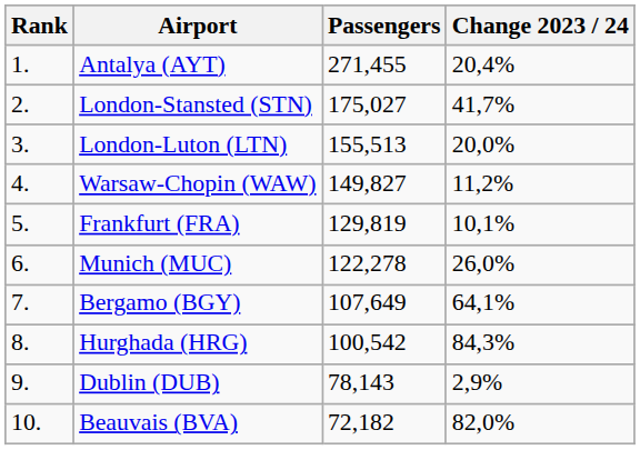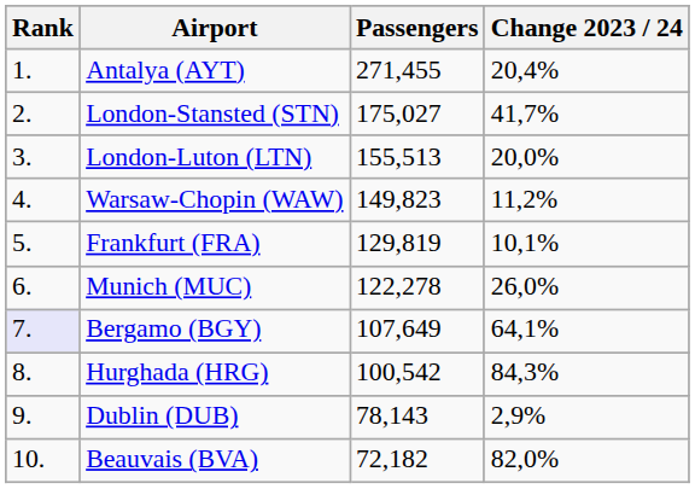Warsaw-Chopin (WAW) | Passengers: 149,827 -> 149,823
Bergamo (BGY) | Rank: no background -> lavender background
